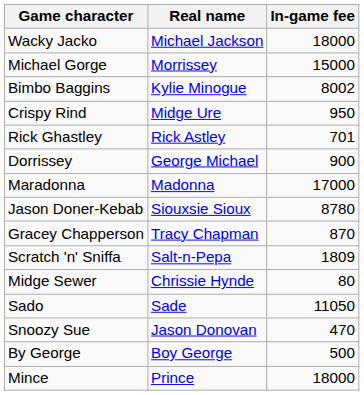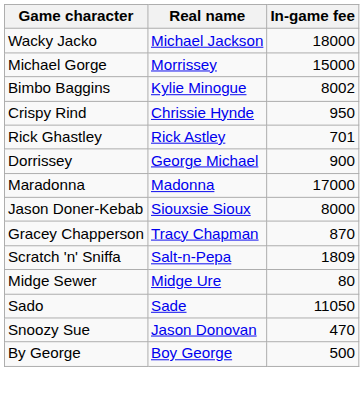Crispy Rind | Real name: Midge Ure -> Chrissie Hynde
Jason Doner-Kebab | In-game fee: 8780 -> 8000
Midge Sewer | Real name: Chrissie Hynde -> Midge Ure
- row: Mince | Prince | 18000
